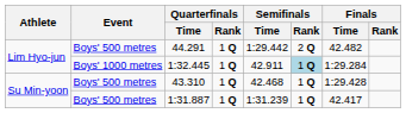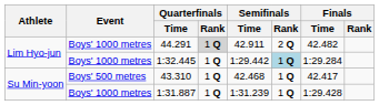44.291 | Event: Boys' 500 metres -> Boys' 1000 metres
44.291 | Quarterfinals / Rank: no background -> lightgrey background
44.291 | Semifinals / Time: 1:29.442 -> 42.911
1:32.445 | Semifinals / Time: 42.911 -> 1:29.442
43.310 | Finals / Time: 1:29.428 -> 42.417
1:31.887 | Event: Boys' 500 metres -> Boys' 1000 metres
1:31.887 | Finals / Time: 42.417 -> 1:29.428
